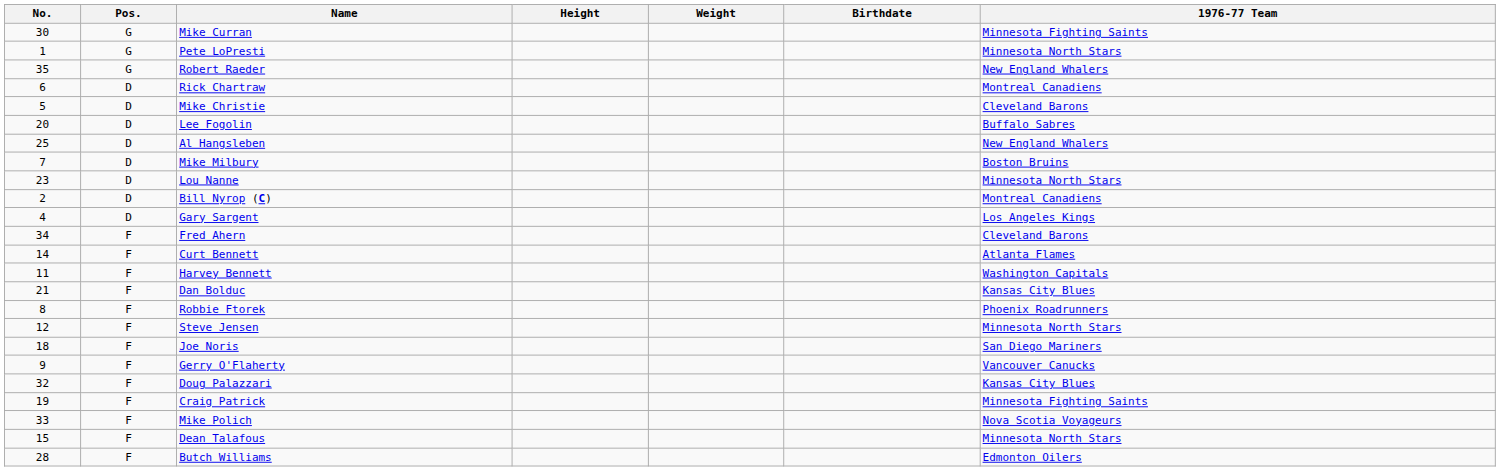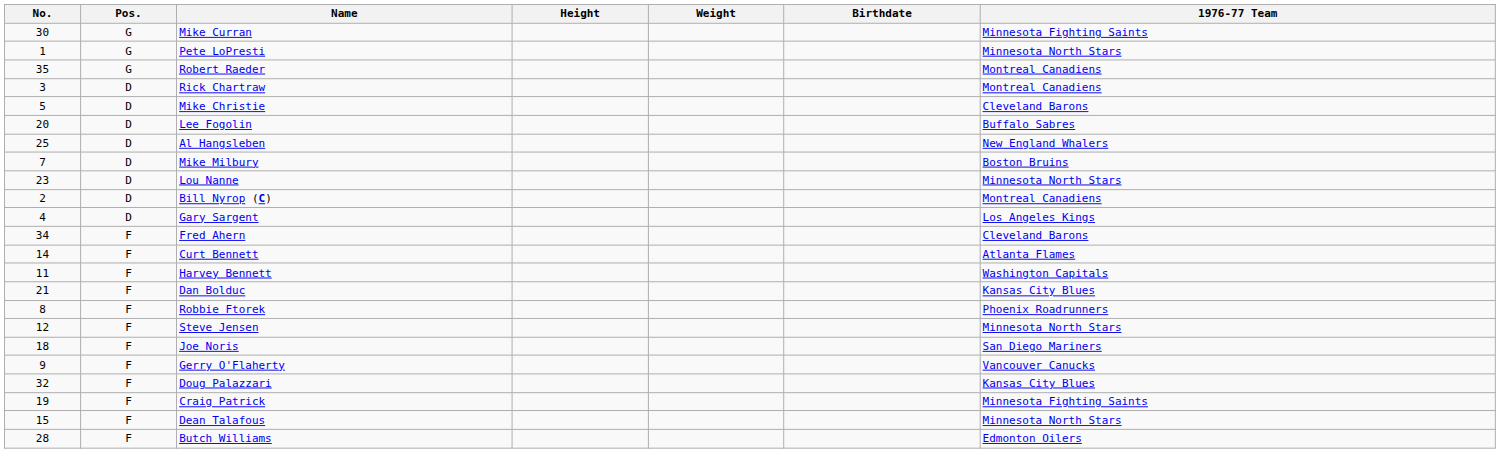Robert Raeder | 1976-77 Team: New England Whalers -> Montreal Canadiens
Rick Chartraw | No.: 6 -> 3
- row: 33 | F | Mike Polich | Nova Scotia Voyageurs
